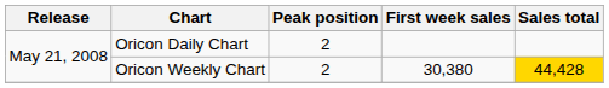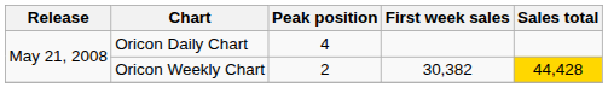Oricon Daily Chart | Peak position: 2 -> 4
Oricon Weekly Chart | First week sales: 30,380 -> 30,382
